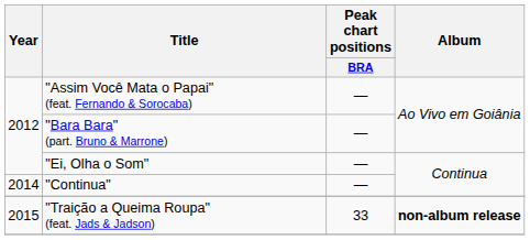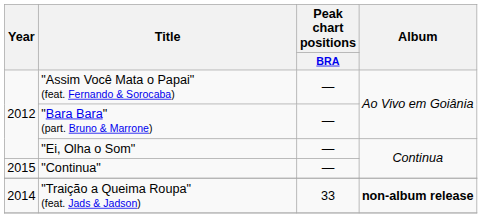"Continua" | Year: 2014 -> 2015
"Traição a Queima Roupa" (feat. Jads & Jadson) | Year: 2015 -> 2014
